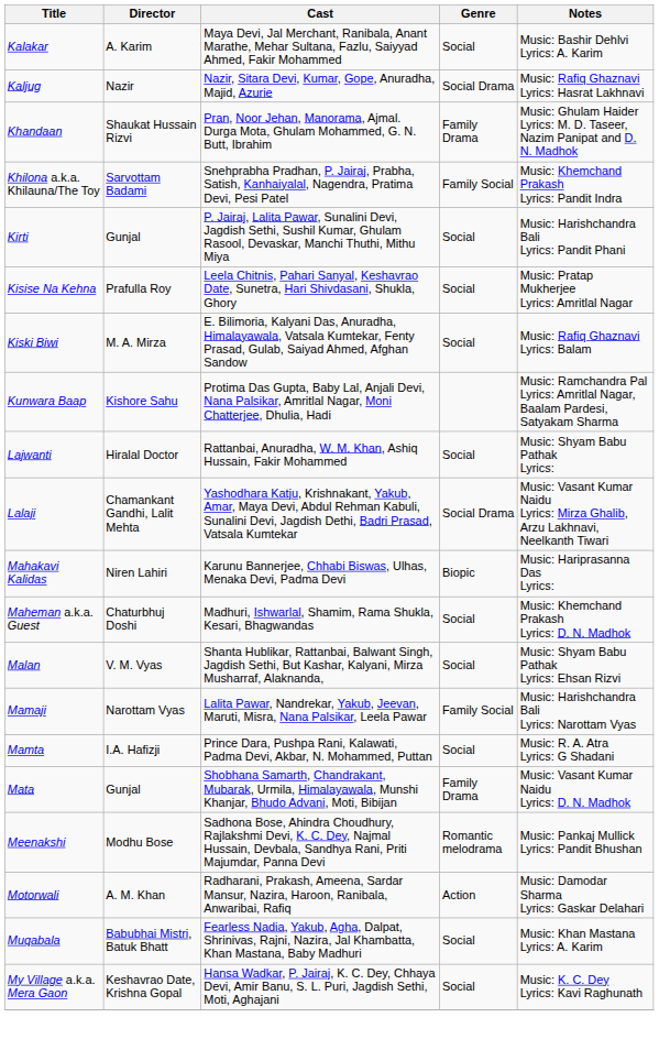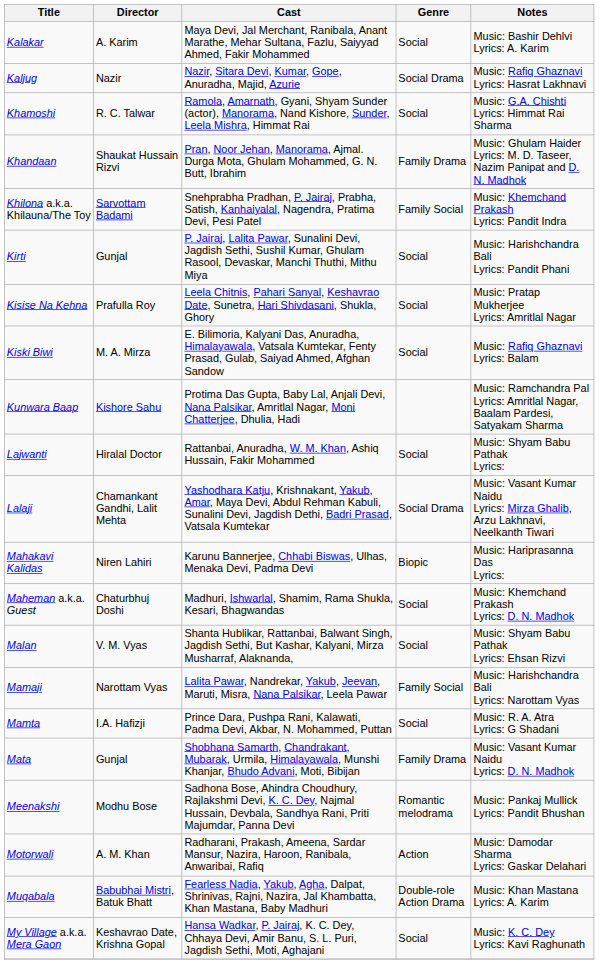+ row: Khamoshi | R. C. Talwar | Ramola, Amarnath, Gyani, Shyam Sunder (actor), Manorama, Nand Kishore, Sunder, Leela Mishra, Himmat Rai | Social | Music: G.A. Chishti Lyrics: Himmat Rai Sharma
Muqabala | Genre: Social -> Double-role Action Drama
